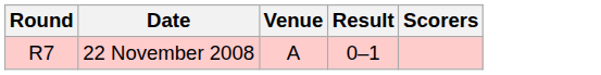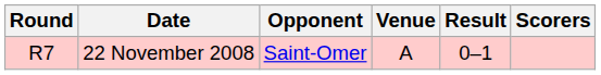+ column: Opponent | Saint-Omer
